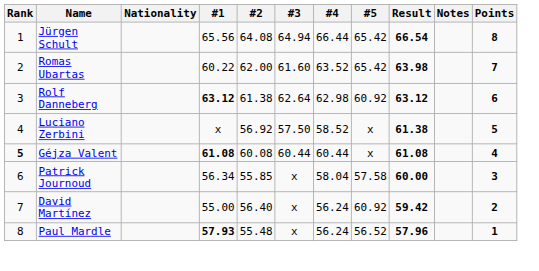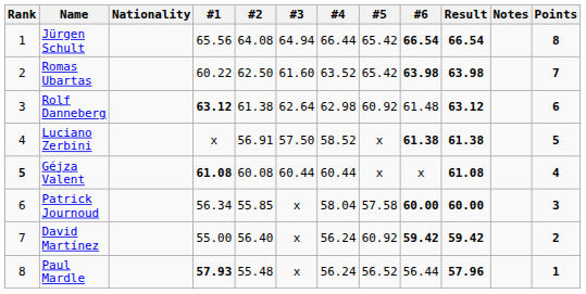+ column: #6 | 66.54 | 63.98 | 61.48 | 61.38 | x | 60.00 | 59.42 | 56.44
Romas Ubartas | #2: 62.00 -> 62.50
Luciano Zerbini | #2: 56.92 -> 56.91
